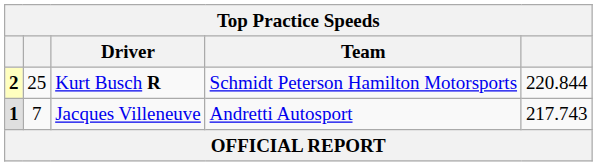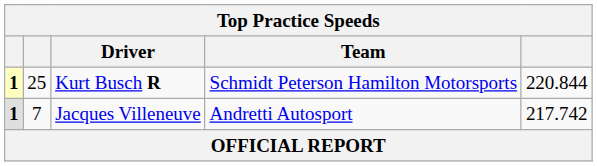Kurt Busch R | column 1: 2 -> 1
Jacques Villeneuve | column 5: 217.743 -> 217.742
